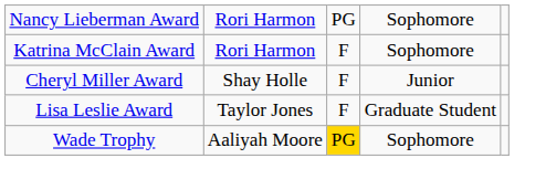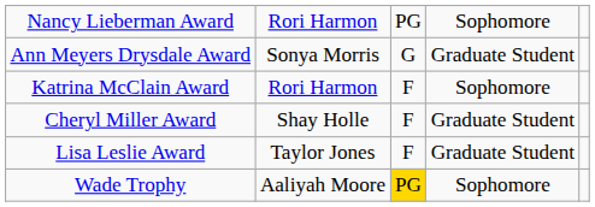+ row: Ann Meyers Drysdale Award | Sonya Morris | G | Graduate Student
Cheryl Miller Award | column 4: Junior -> Graduate Student
